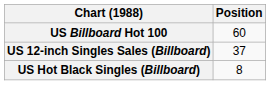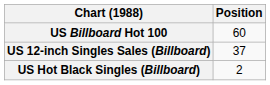US Hot Black Singles (Billboard) | Position: 8 -> 2
